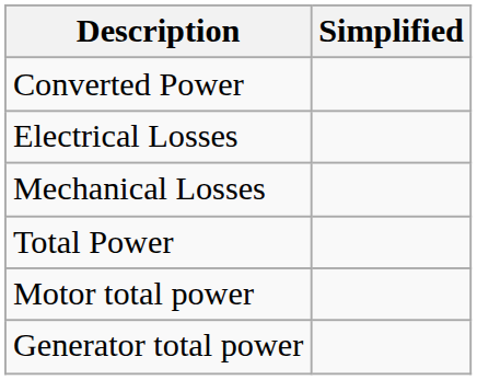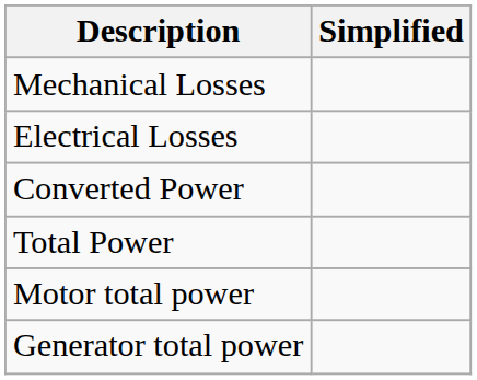rows swapped: Converted Power <-> Mechanical Losses
